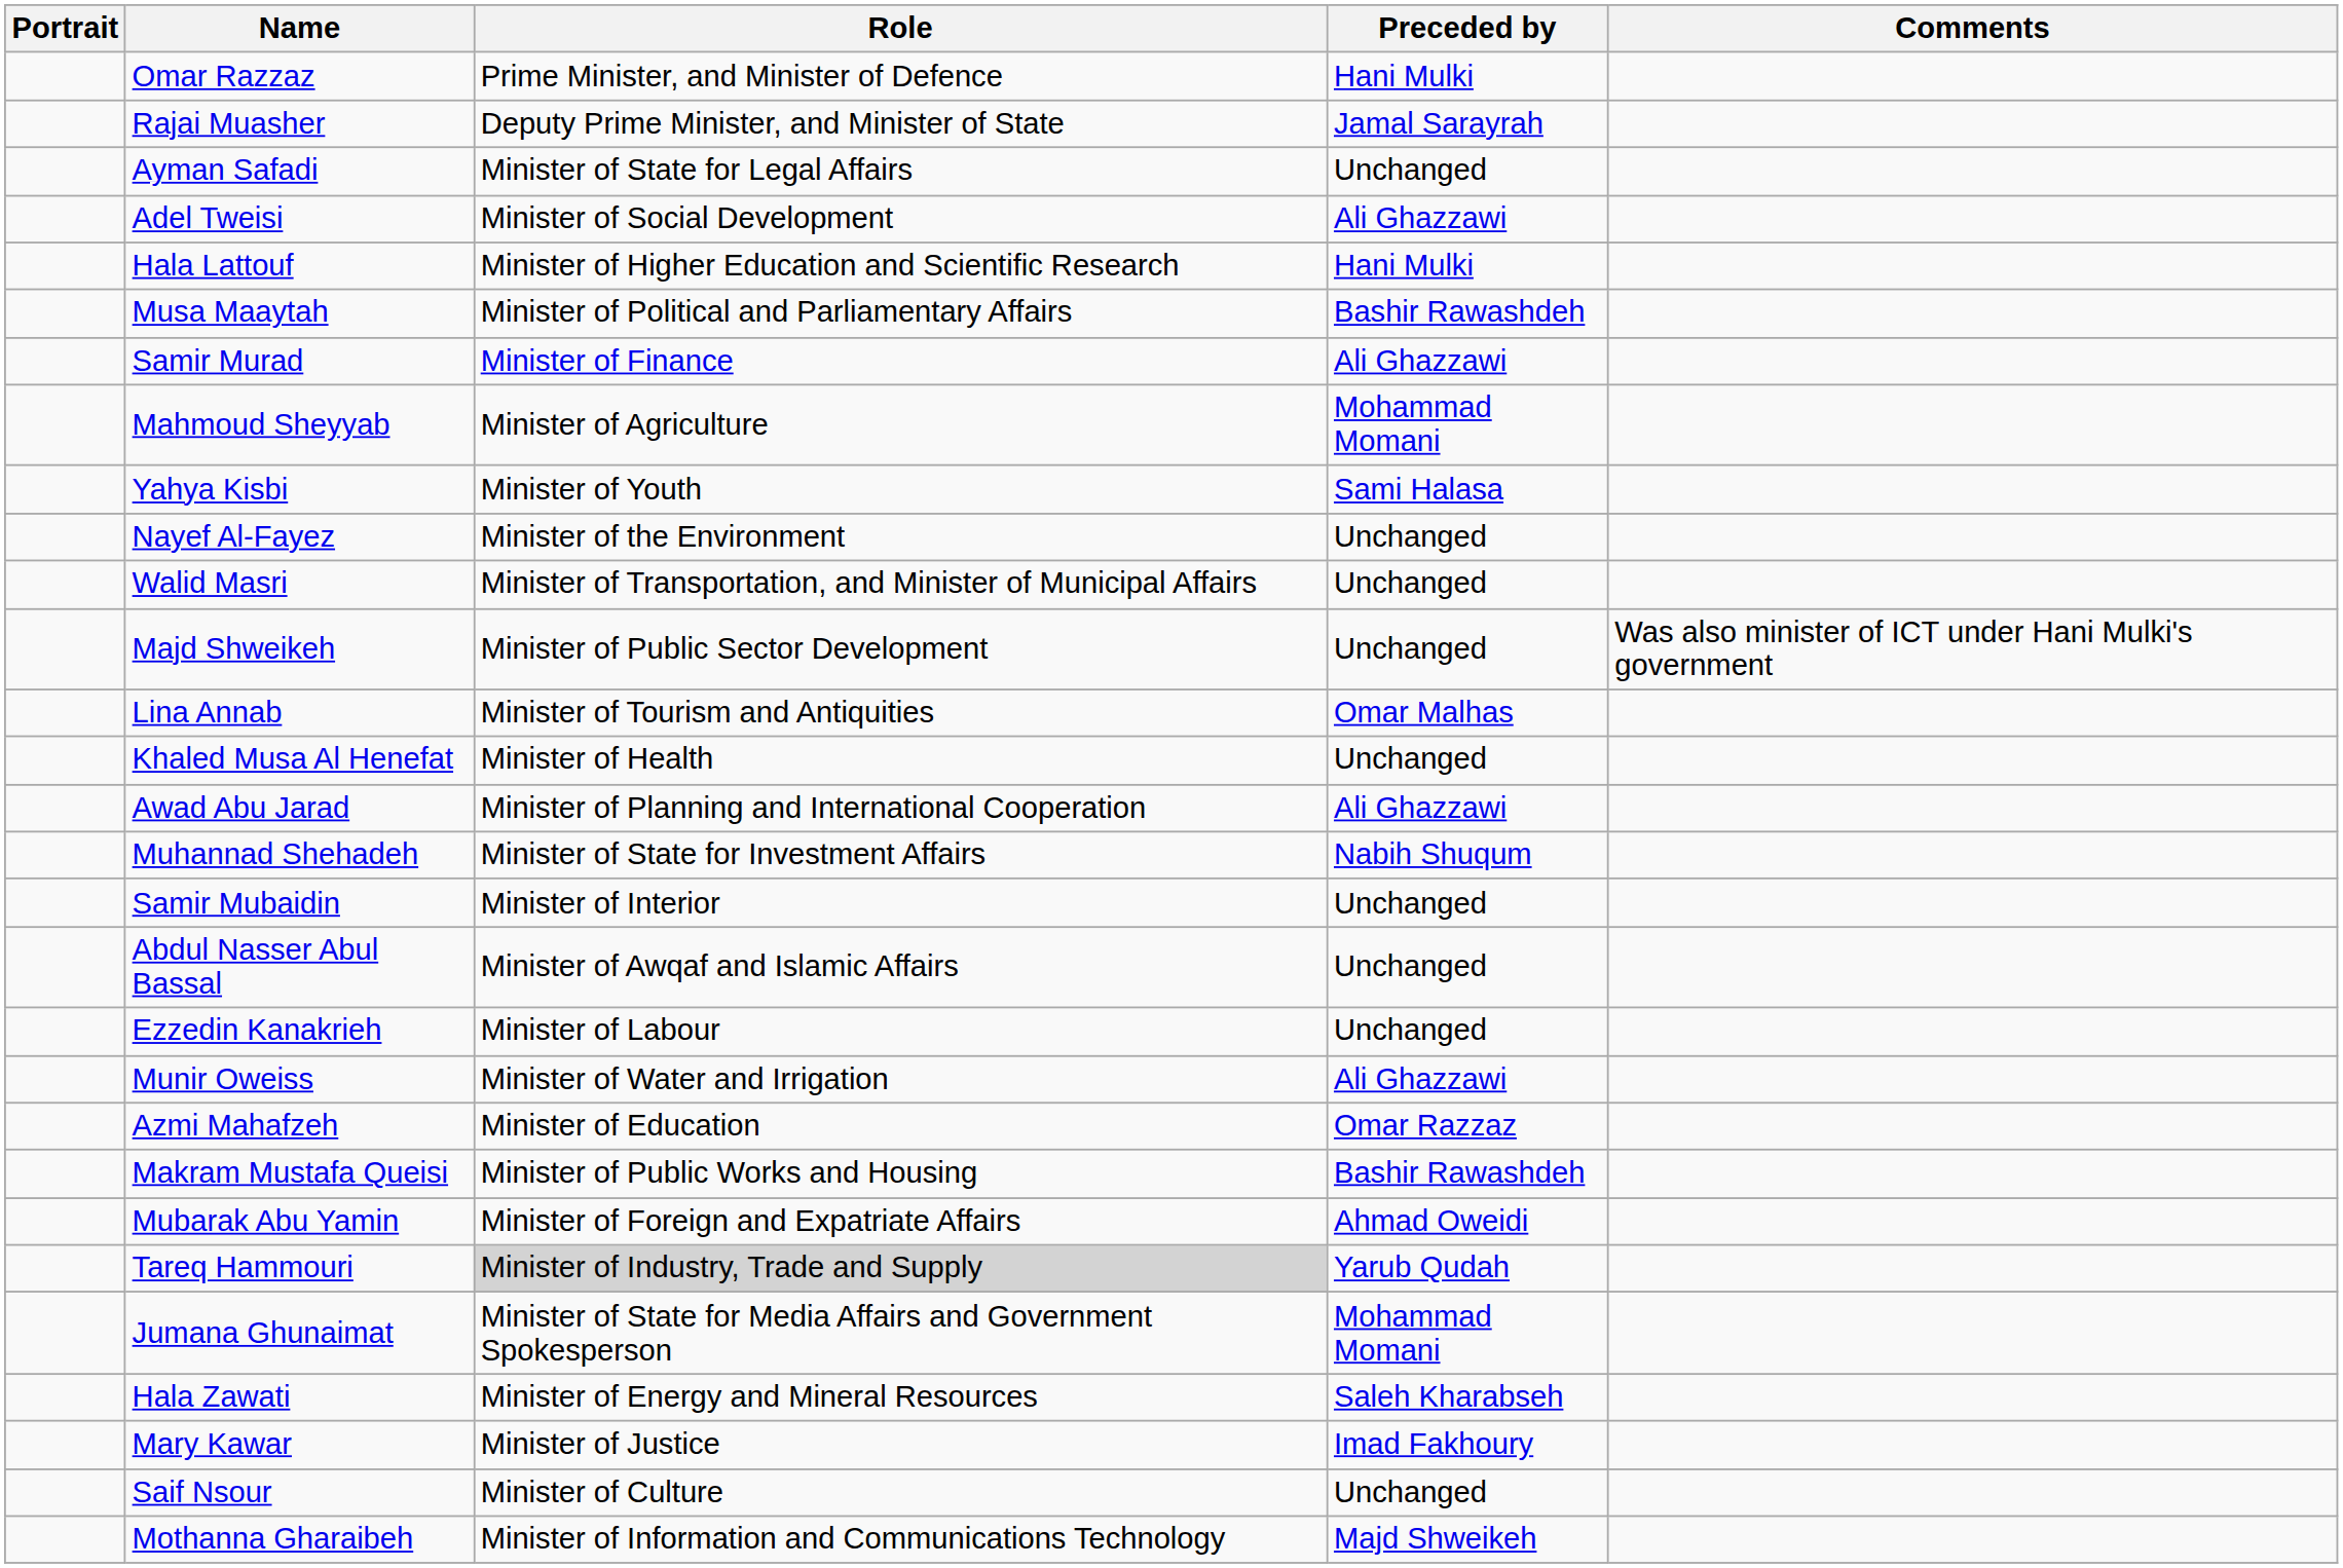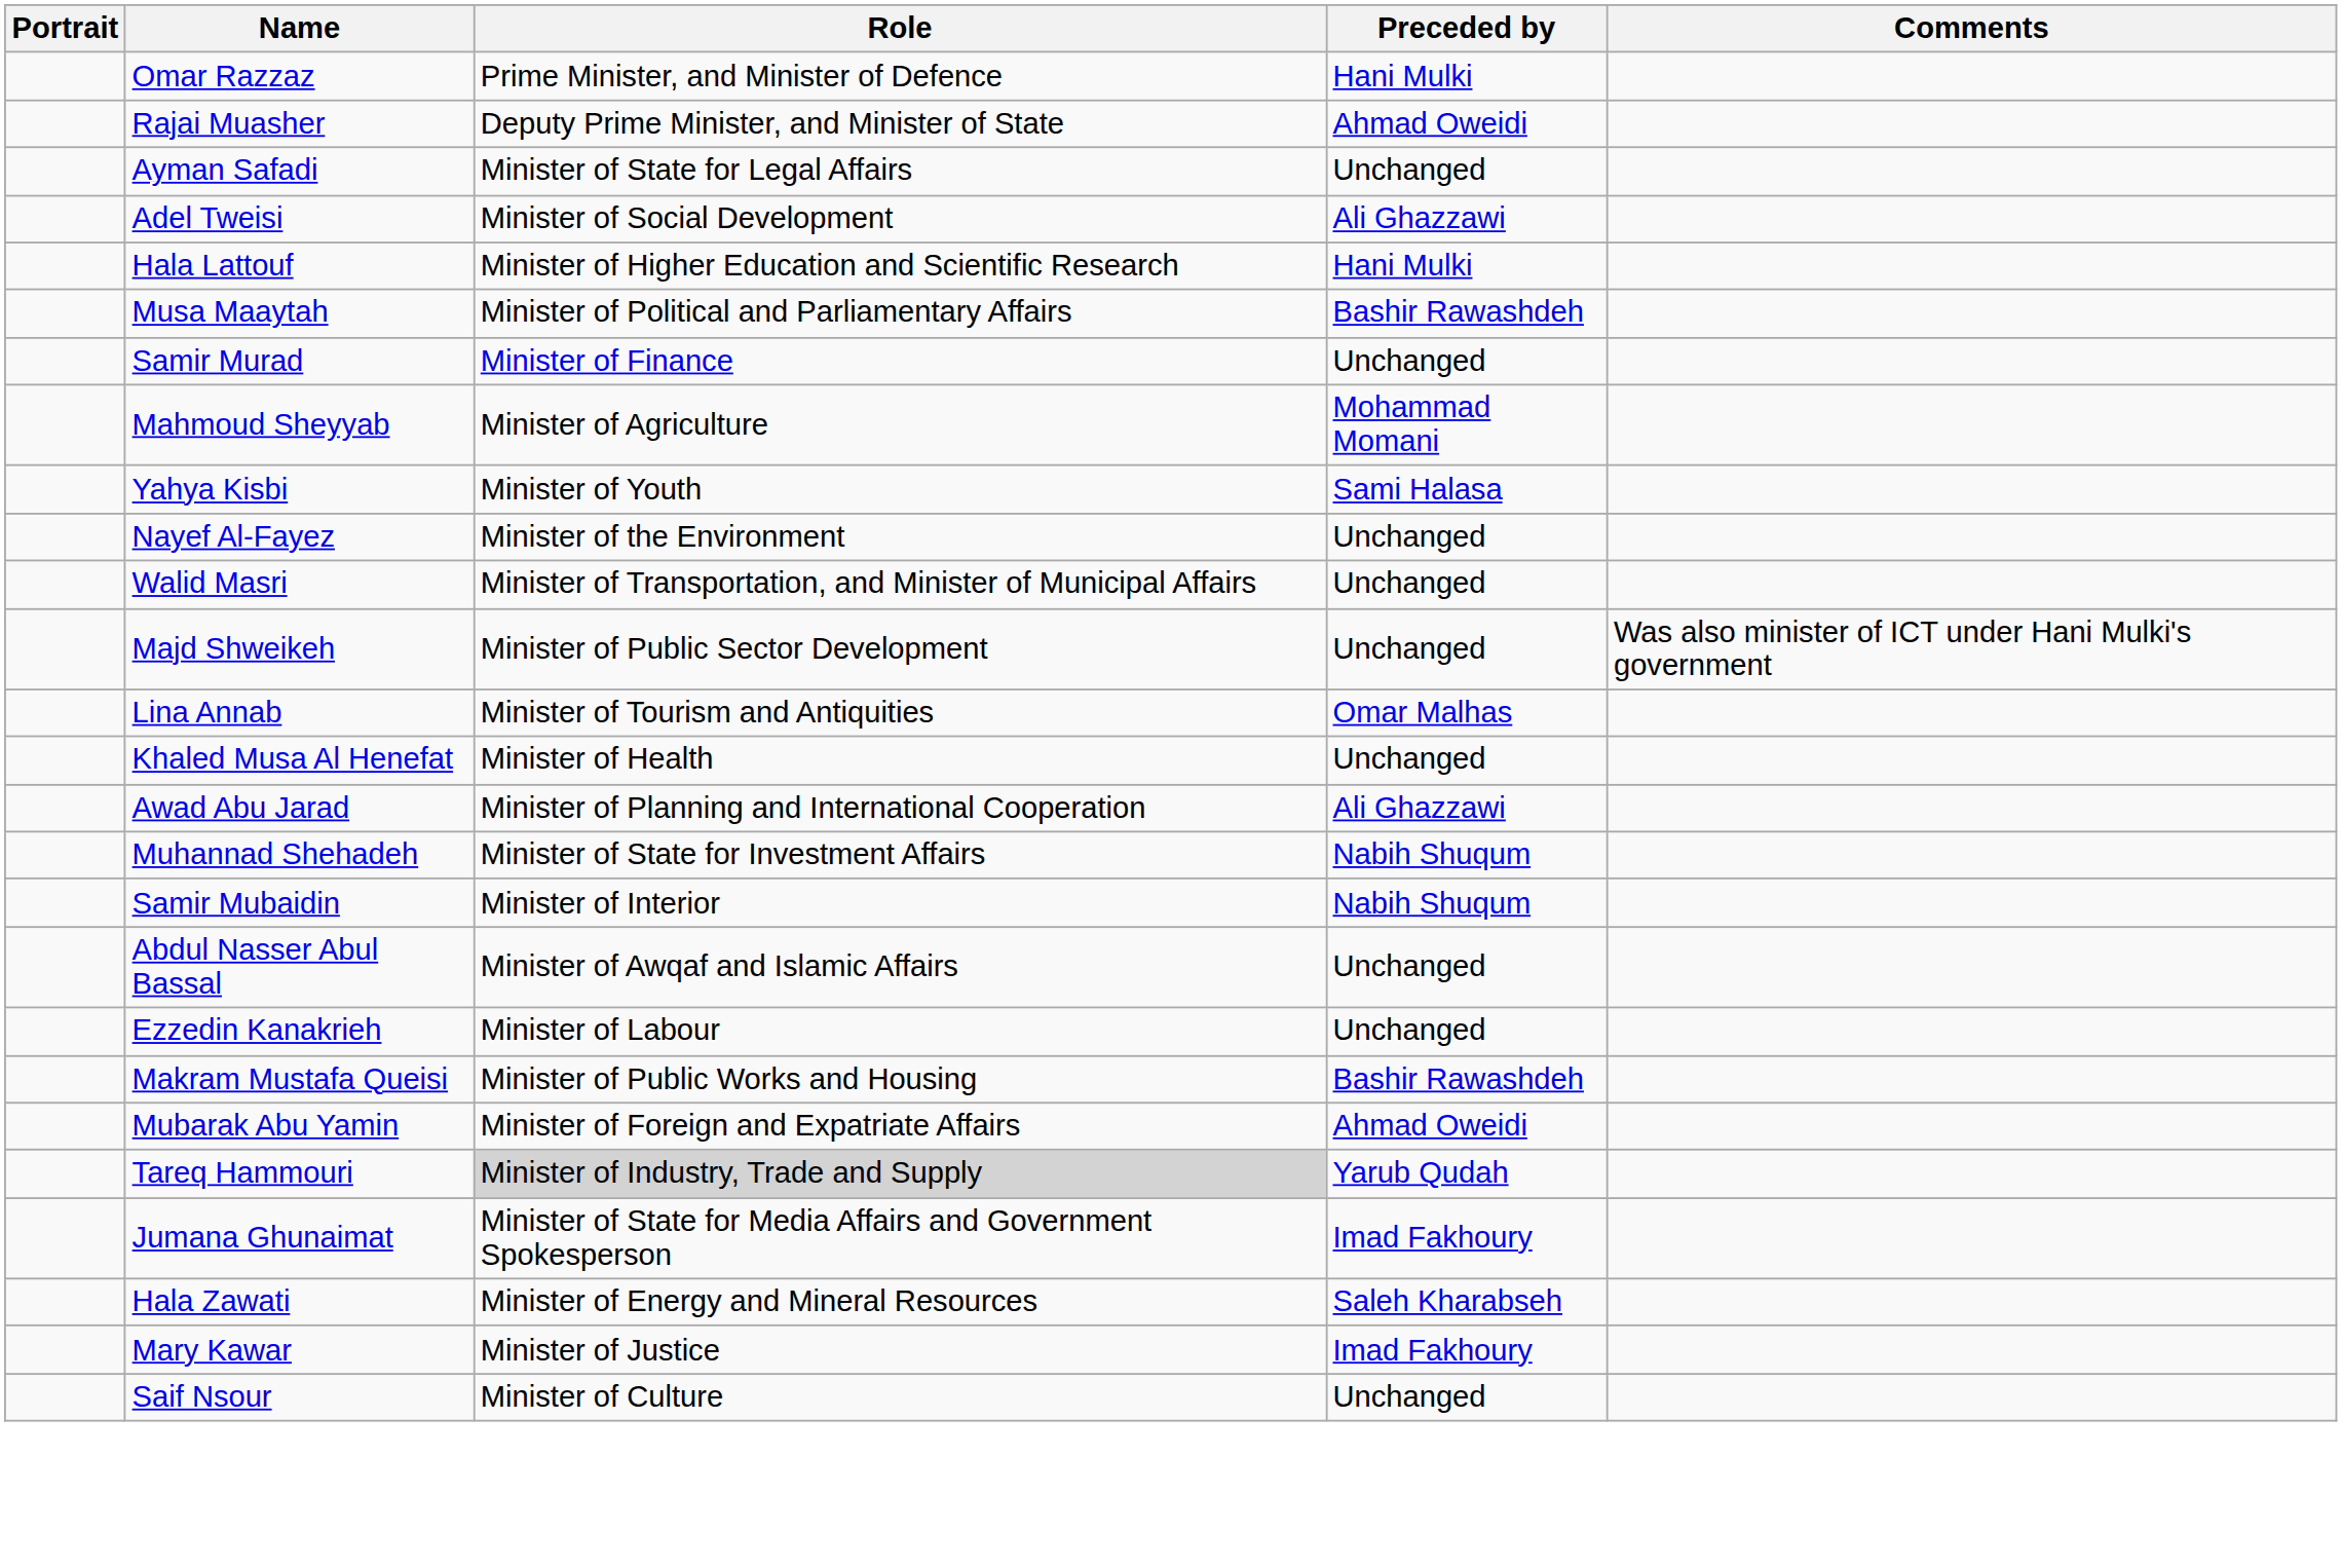Rajai Muasher | Preceded by: Jamal Sarayrah -> Ahmad Oweidi
Samir Murad | Preceded by: Ali Ghazzawi -> Unchanged
Samir Mubaidin | Preceded by: Unchanged -> Nabih Shuqum
- row: Munir Oweiss | Minister of Water and Irrigation | Ali Ghazzawi
- row: Azmi Mahafzeh | Minister of Education | Omar Razzaz
Jumana Ghunaimat | Preceded by: Mohammad Momani -> Imad Fakhoury
- row: Mothanna Gharaibeh | Minister of Information and Communications Technology | Majd Shweikeh
